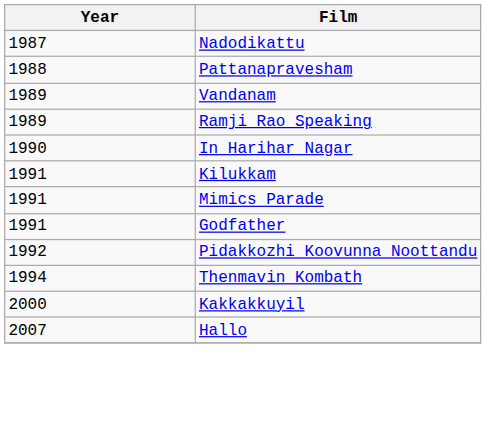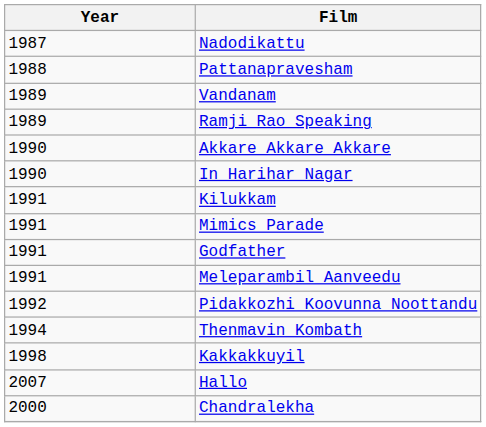+ row: 1990 | Akkare Akkare Akkare
+ row: 1991 | Meleparambil Aanveedu
Kakkakkuyil | Year: 2000 -> 1998
+ row: 2000 | Chandralekha
